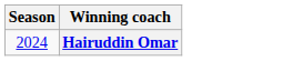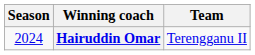+ column: Team | Terengganu II
